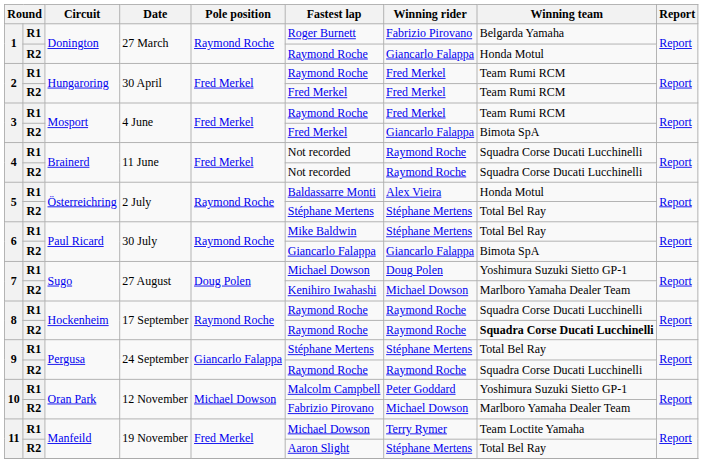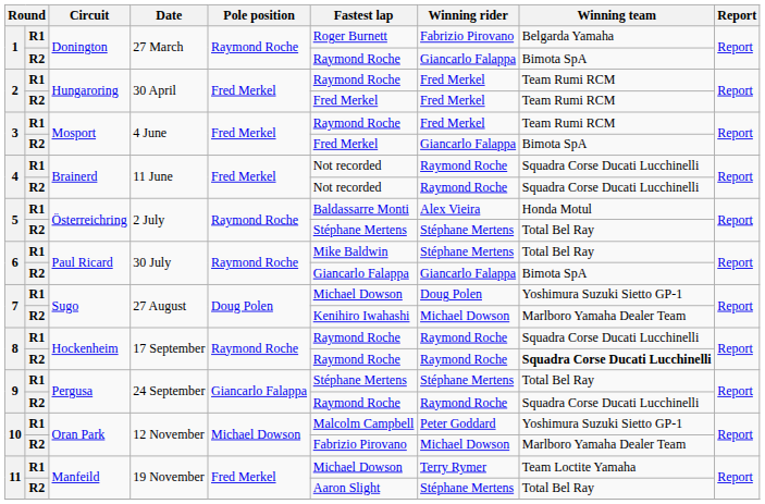1 / R2 | Winning team: Honda Motul -> Bimota SpA
